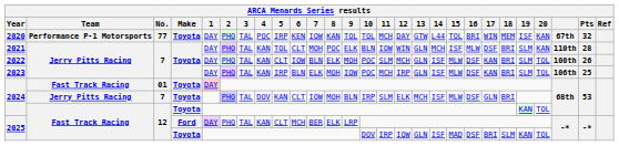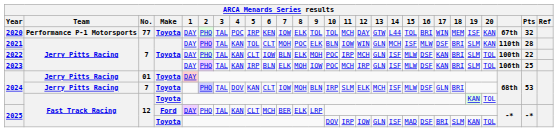2020 | 8: KAN -> ELK
2022 | 11: SLM -> IRP
2022 | Pts: 26 -> 22
2024 / 01 | Team: Fast Track Racing -> Jerry Pitts Racing
